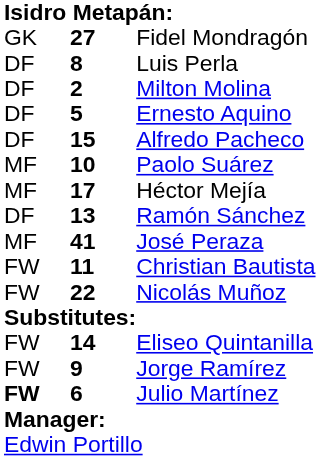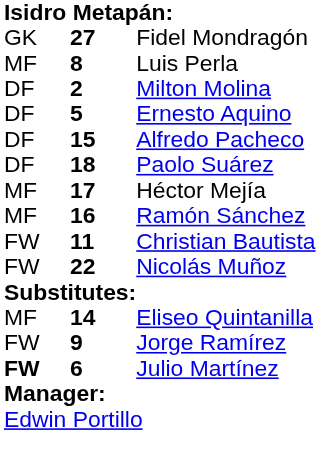Luis Perla | column 1: DF -> MF
Paolo Suárez | column 1: MF -> DF
Paolo Suárez | column 2: 10 -> 18
Ramón Sánchez | column 1: DF -> MF
Ramón Sánchez | column 2: 13 -> 16
- row: MF | 41 | José Peraza
Eliseo Quintanilla | column 1: FW -> MF
